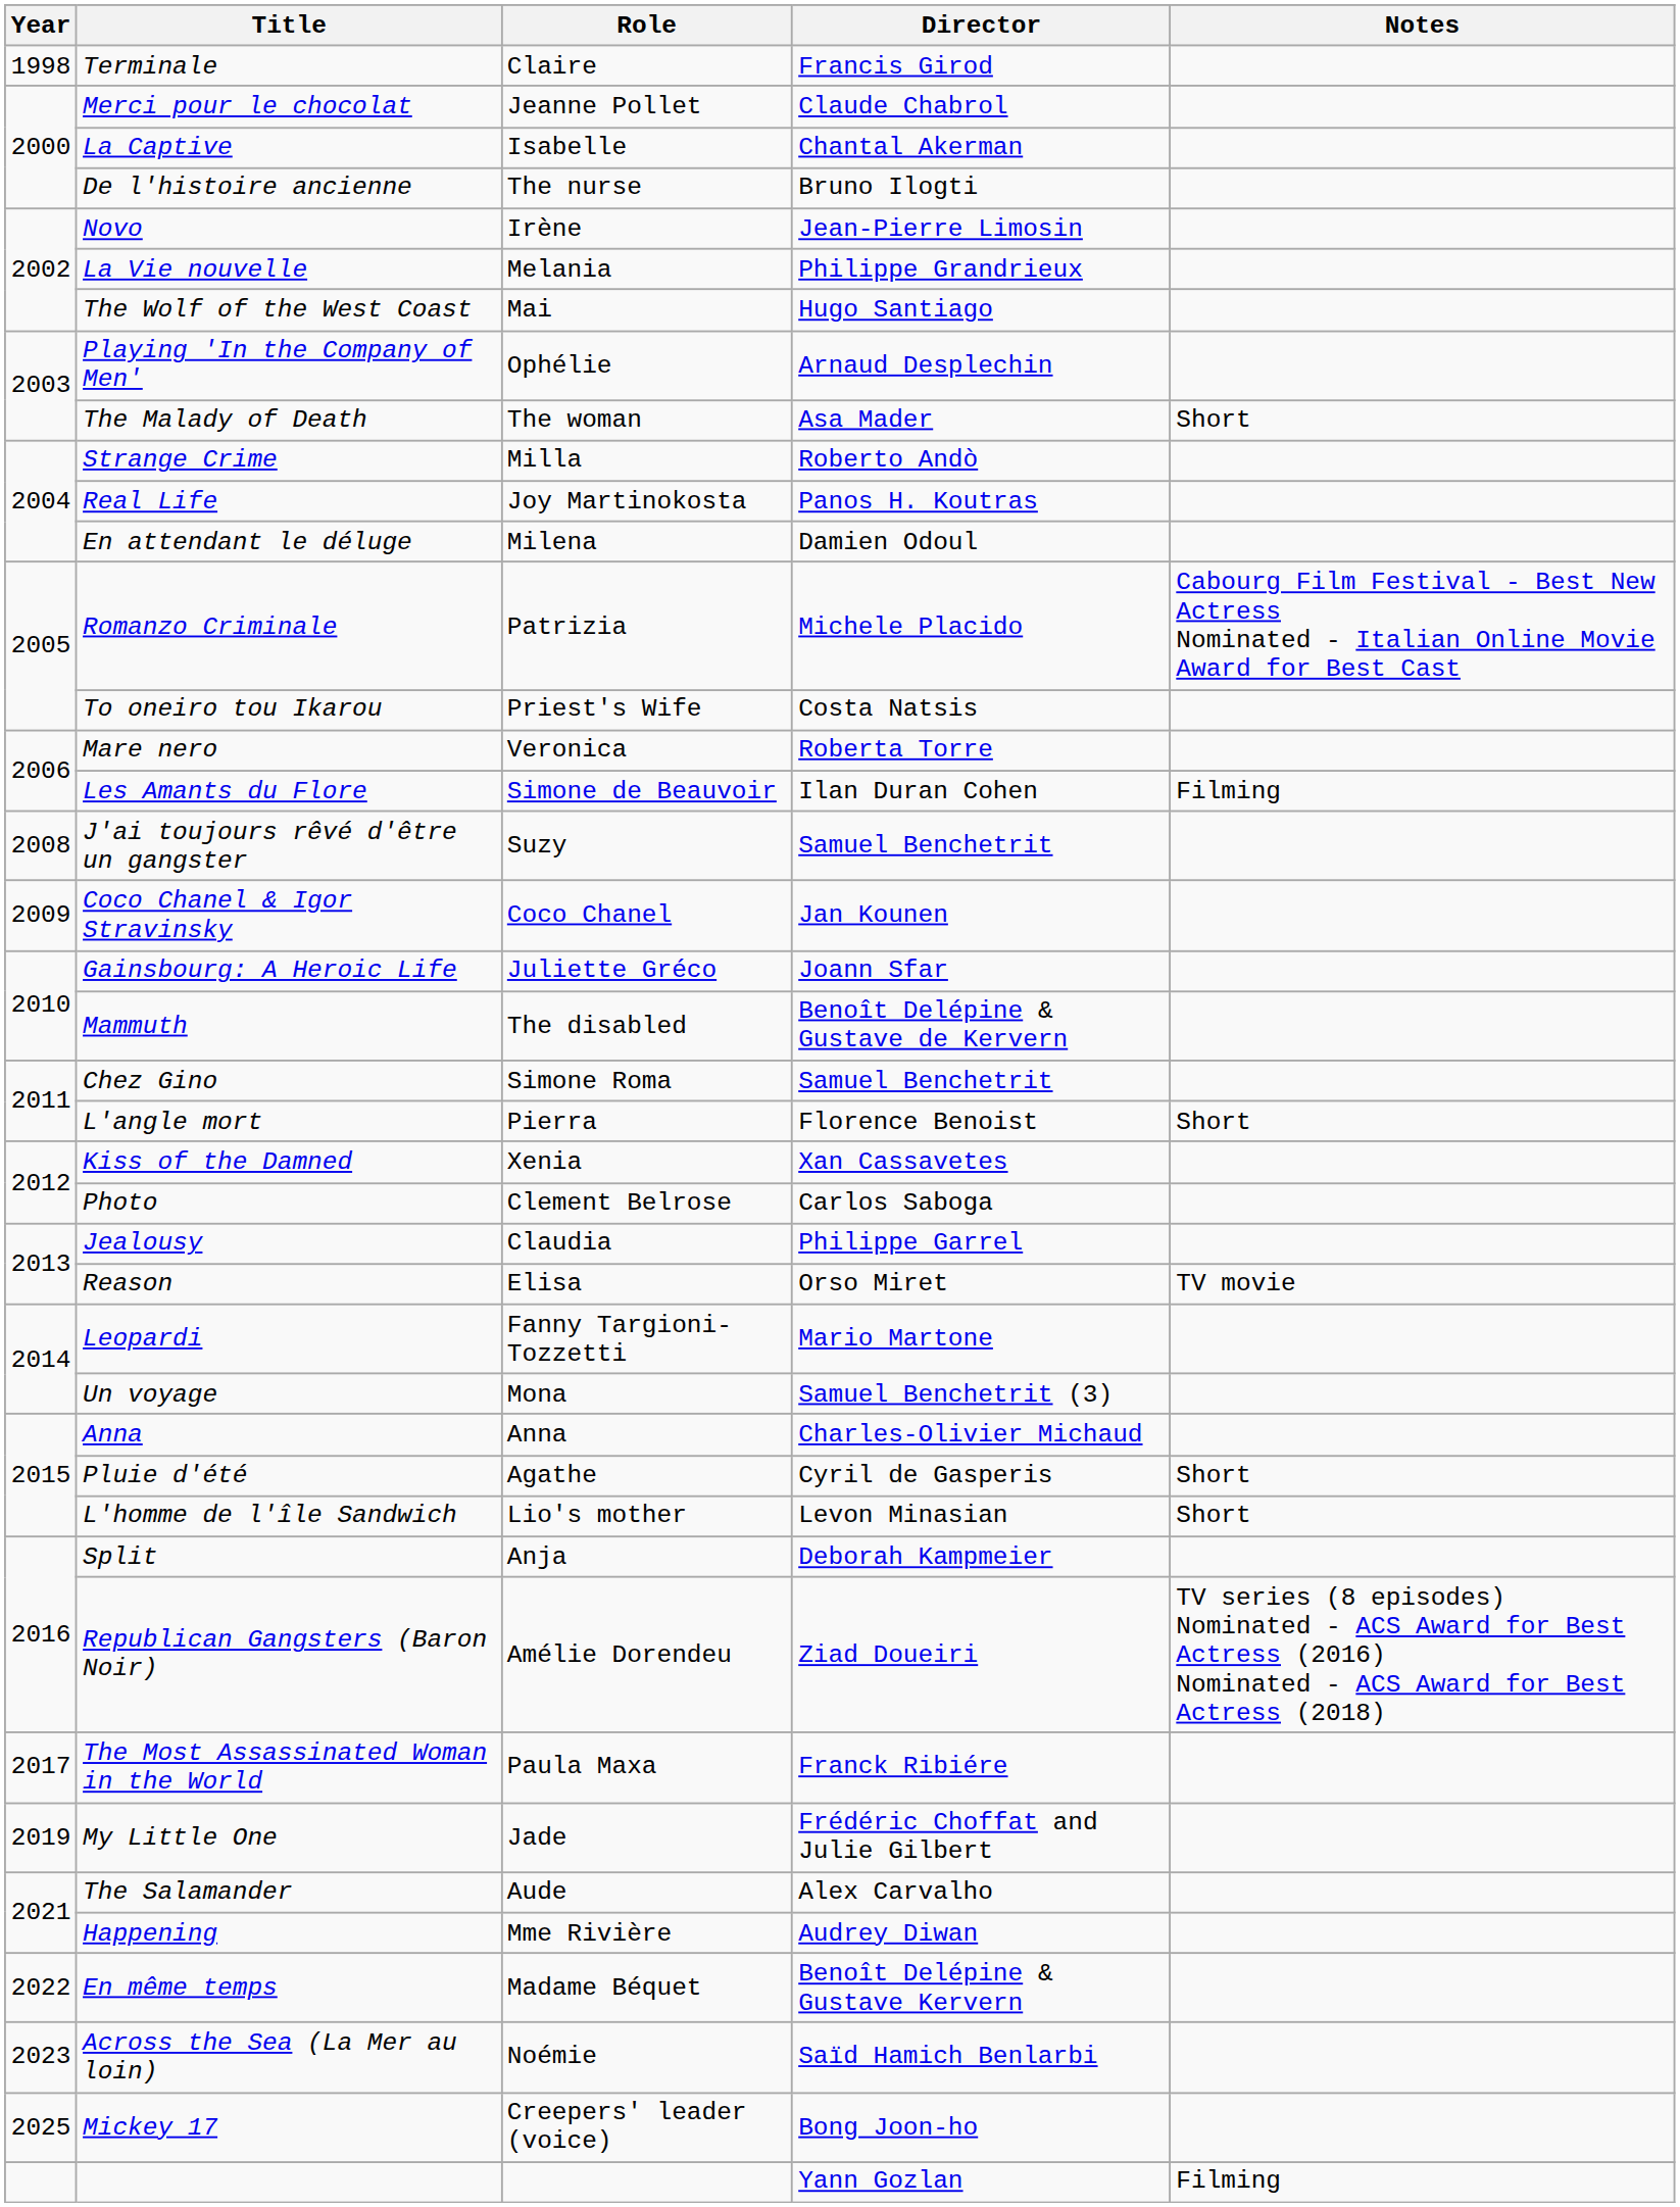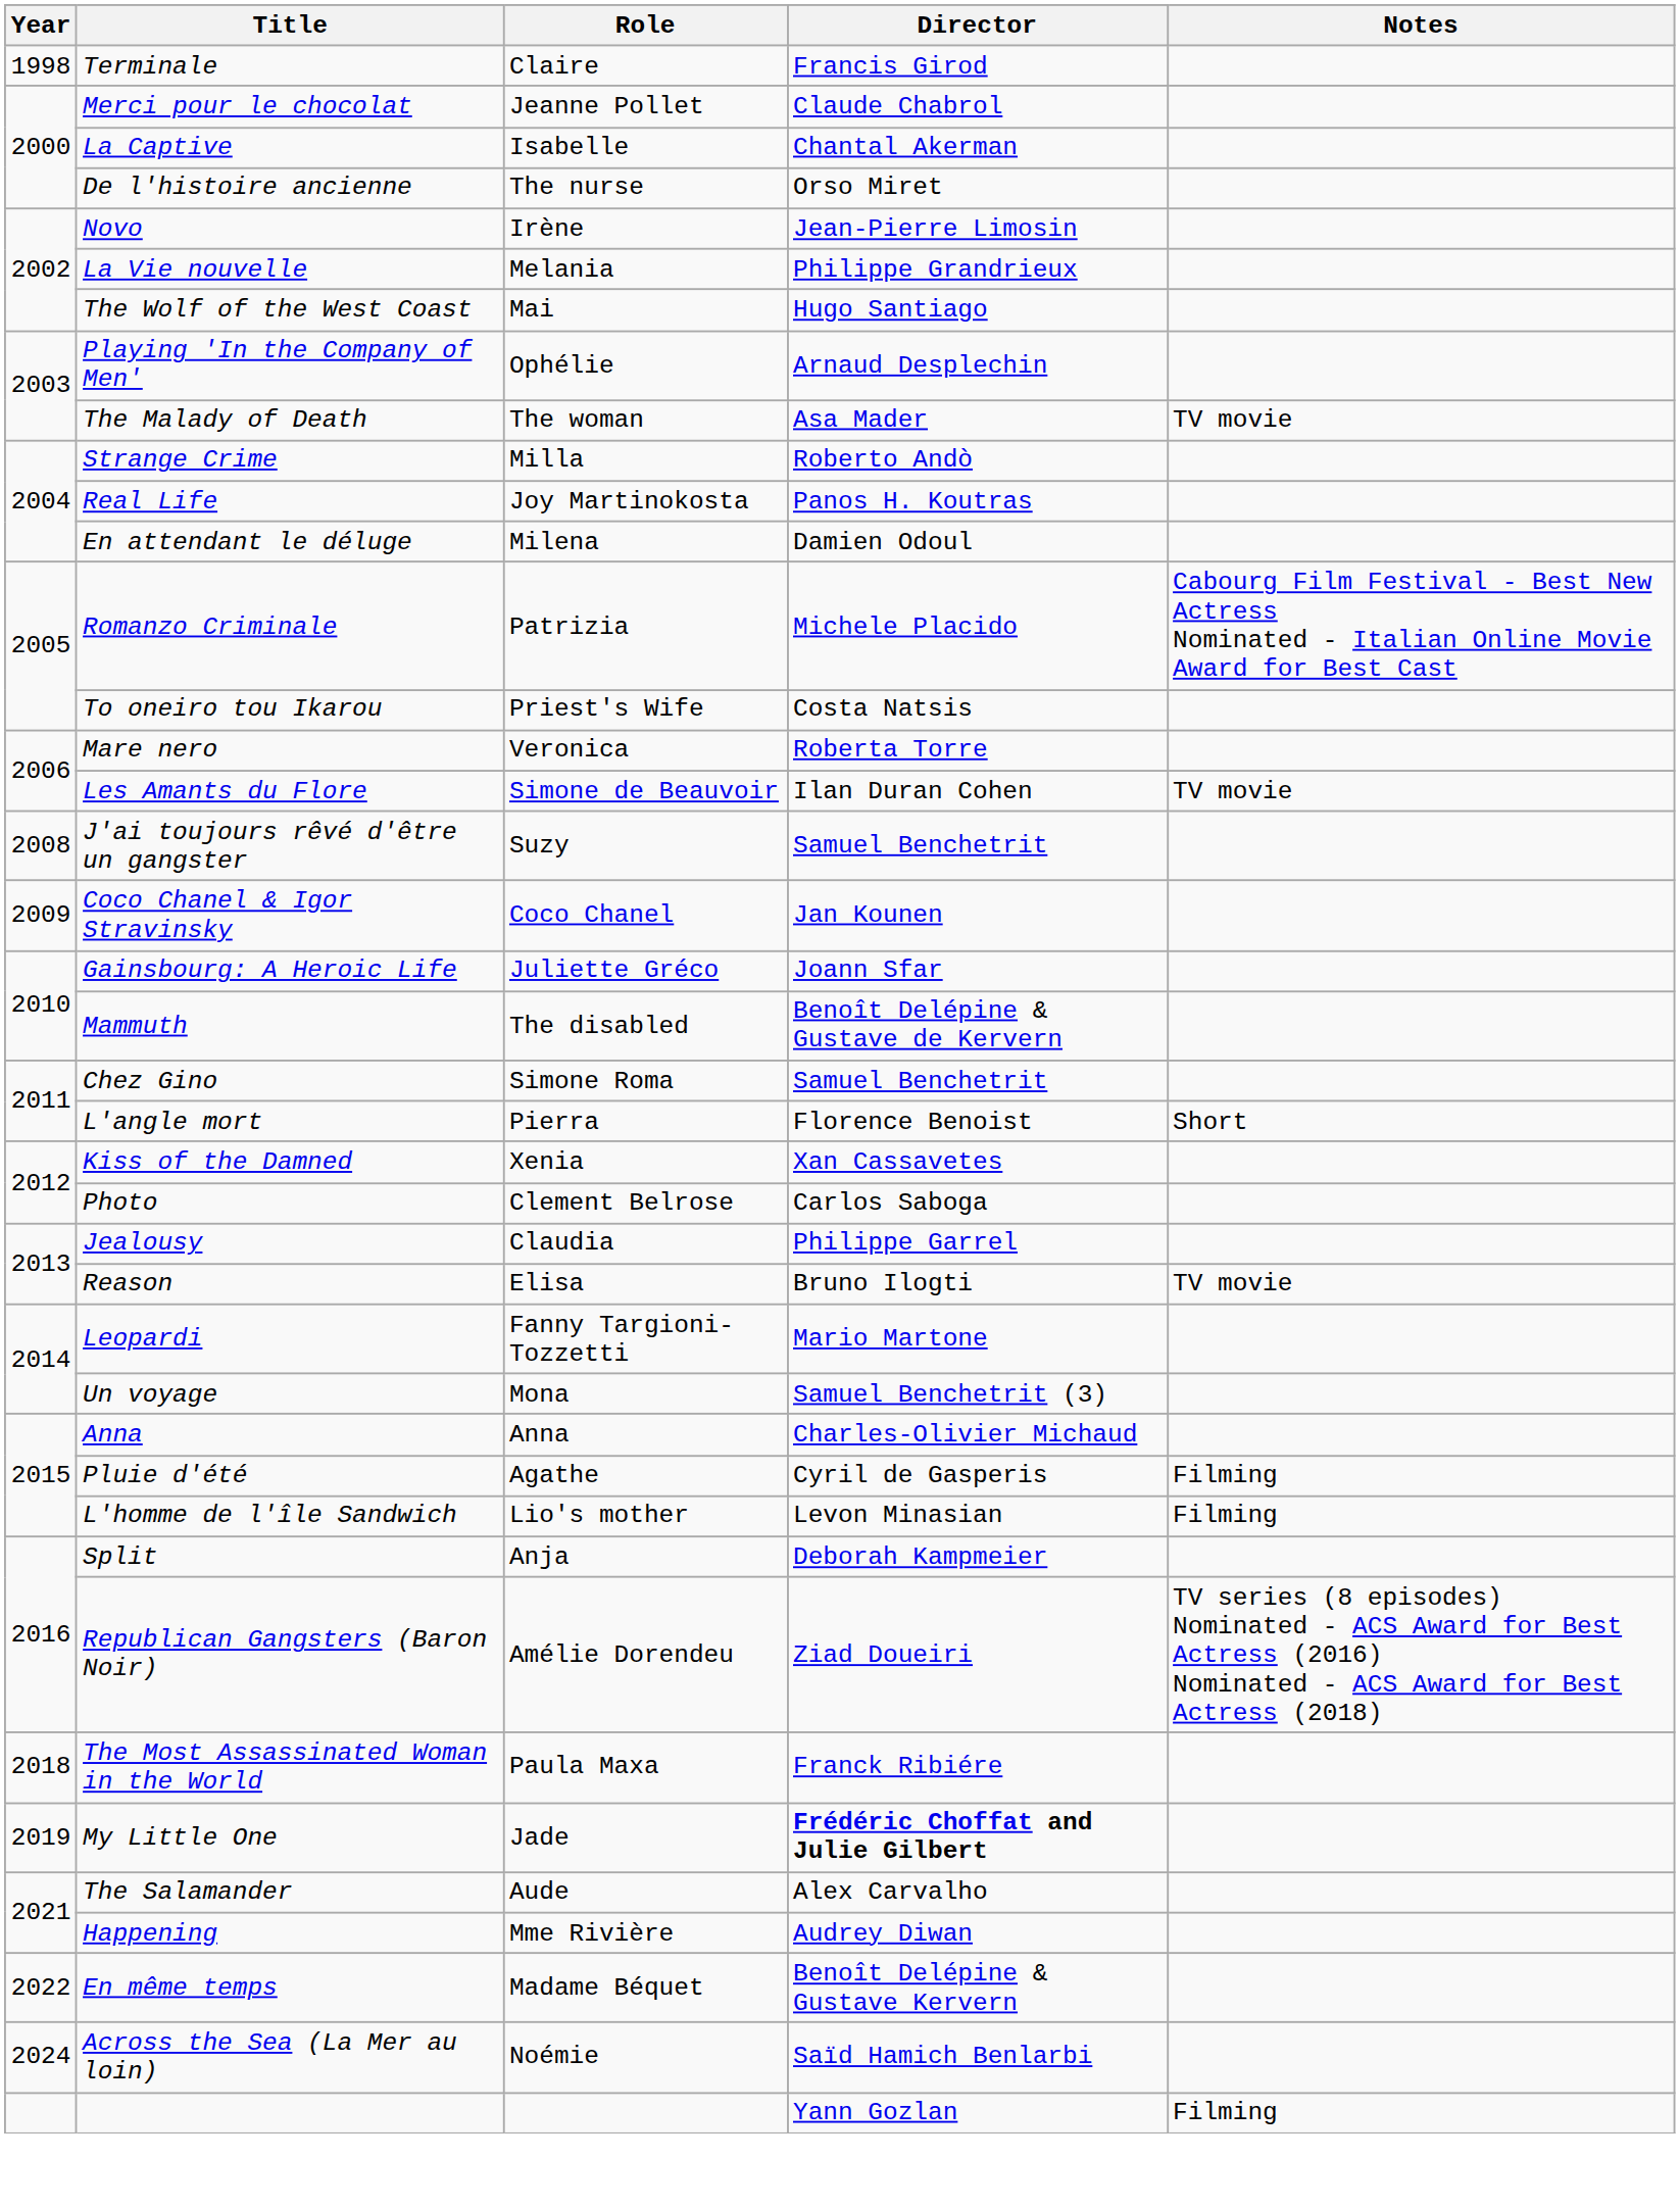De l'histoire ancienne | Director: Bruno Ilogti -> Orso Miret
The Malady of Death | Notes: Short -> TV movie
Les Amants du Flore | Notes: Filming -> TV movie
Reason | Director: Orso Miret -> Bruno Ilogti
Pluie d'été | Notes: Short -> Filming
L'homme de l'île Sandwich | Notes: Short -> Filming
The Most Assassinated Woman in the World | Year: 2017 -> 2018
My Little One | Director: normal -> bold
Across the Sea (La Mer au loin) | Year: 2023 -> 2024
- row: 2025 | Mickey 17 | Creepers' leader (voice) | Bong Joon-ho
